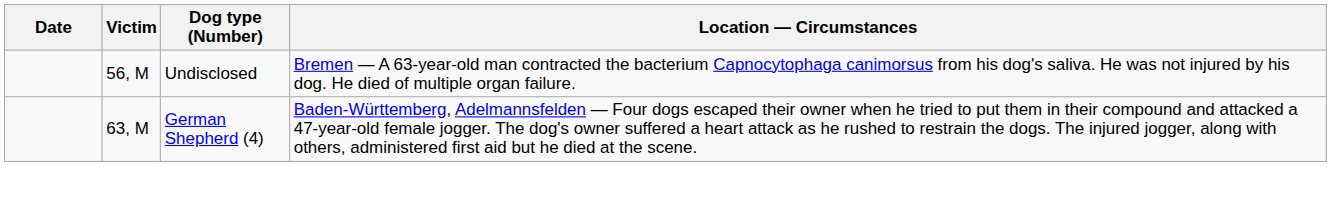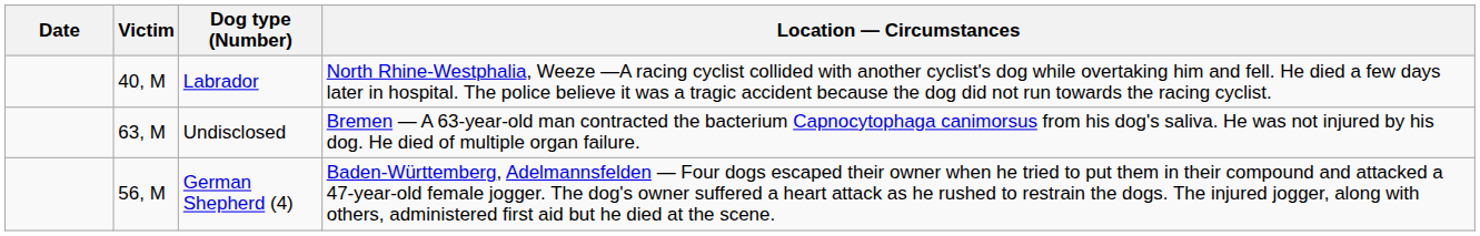+ row: 40, M | Labrador | North Rhine-Westphalia, Weeze —A racing cyclist collided with another cyclist's dog while overtaking him and fell. He died a few days later in hospital. The police believe it was a tragic accident because the dog did not run towards the racing cyclist.
Undisclosed | Victim: 56, M -> 63, M
German Shepherd (4) | Victim: 63, M -> 56, M
